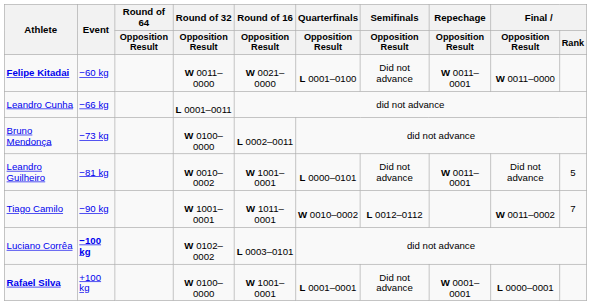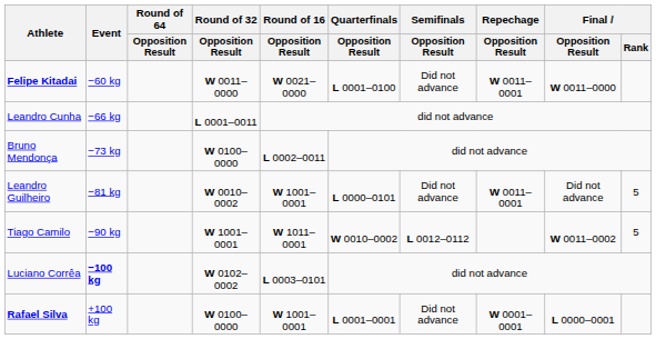Tiago Camilo | Final / Rank: 7 -> 5
